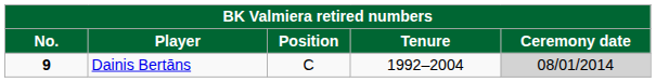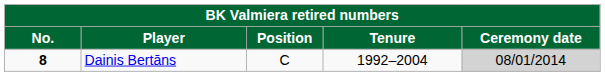Dainis Bertāns | No.: 9 -> 8
